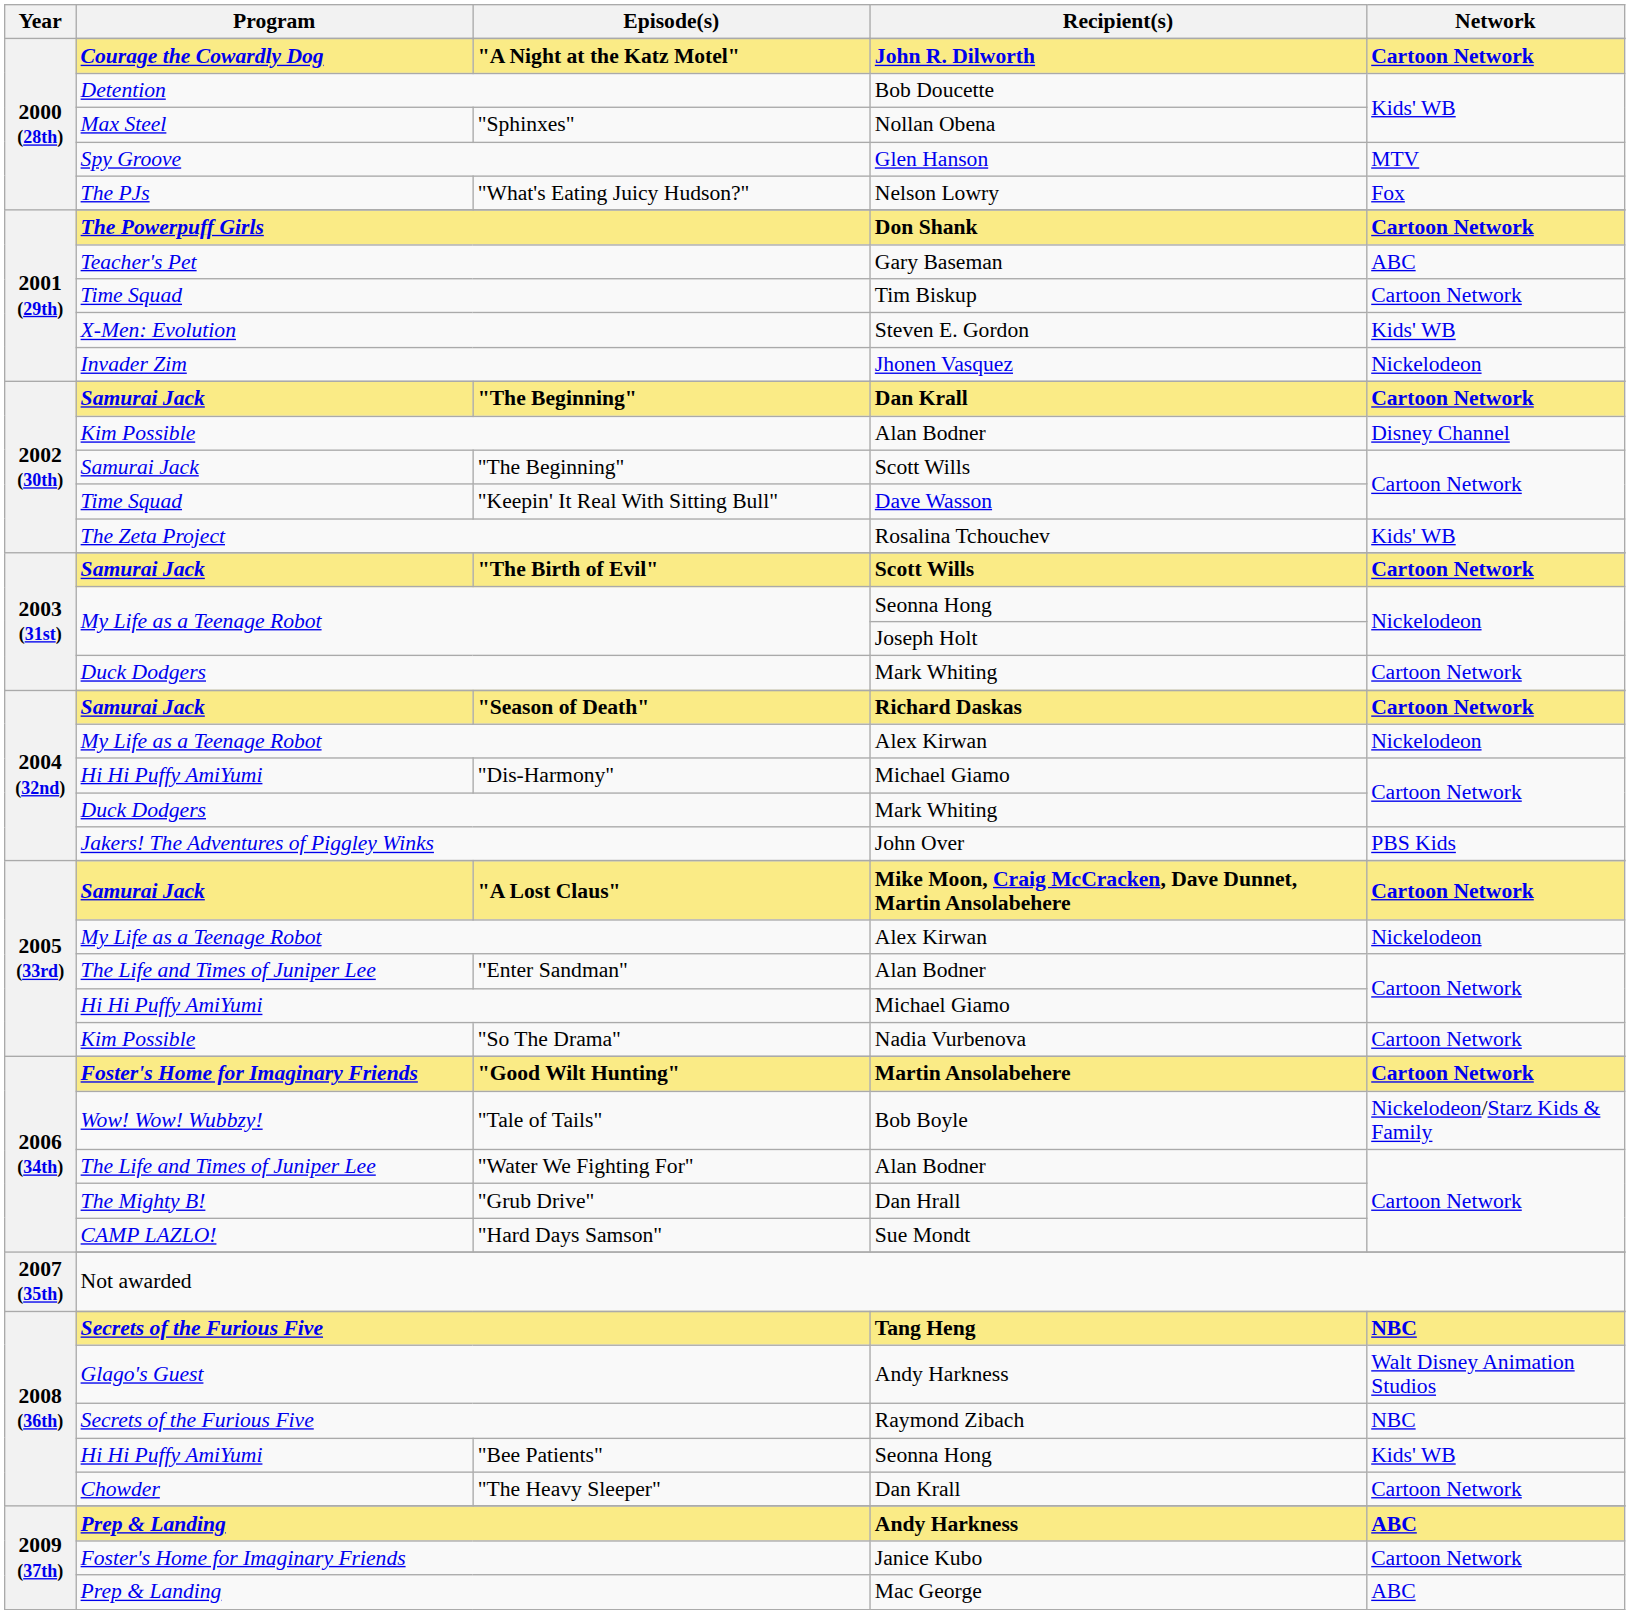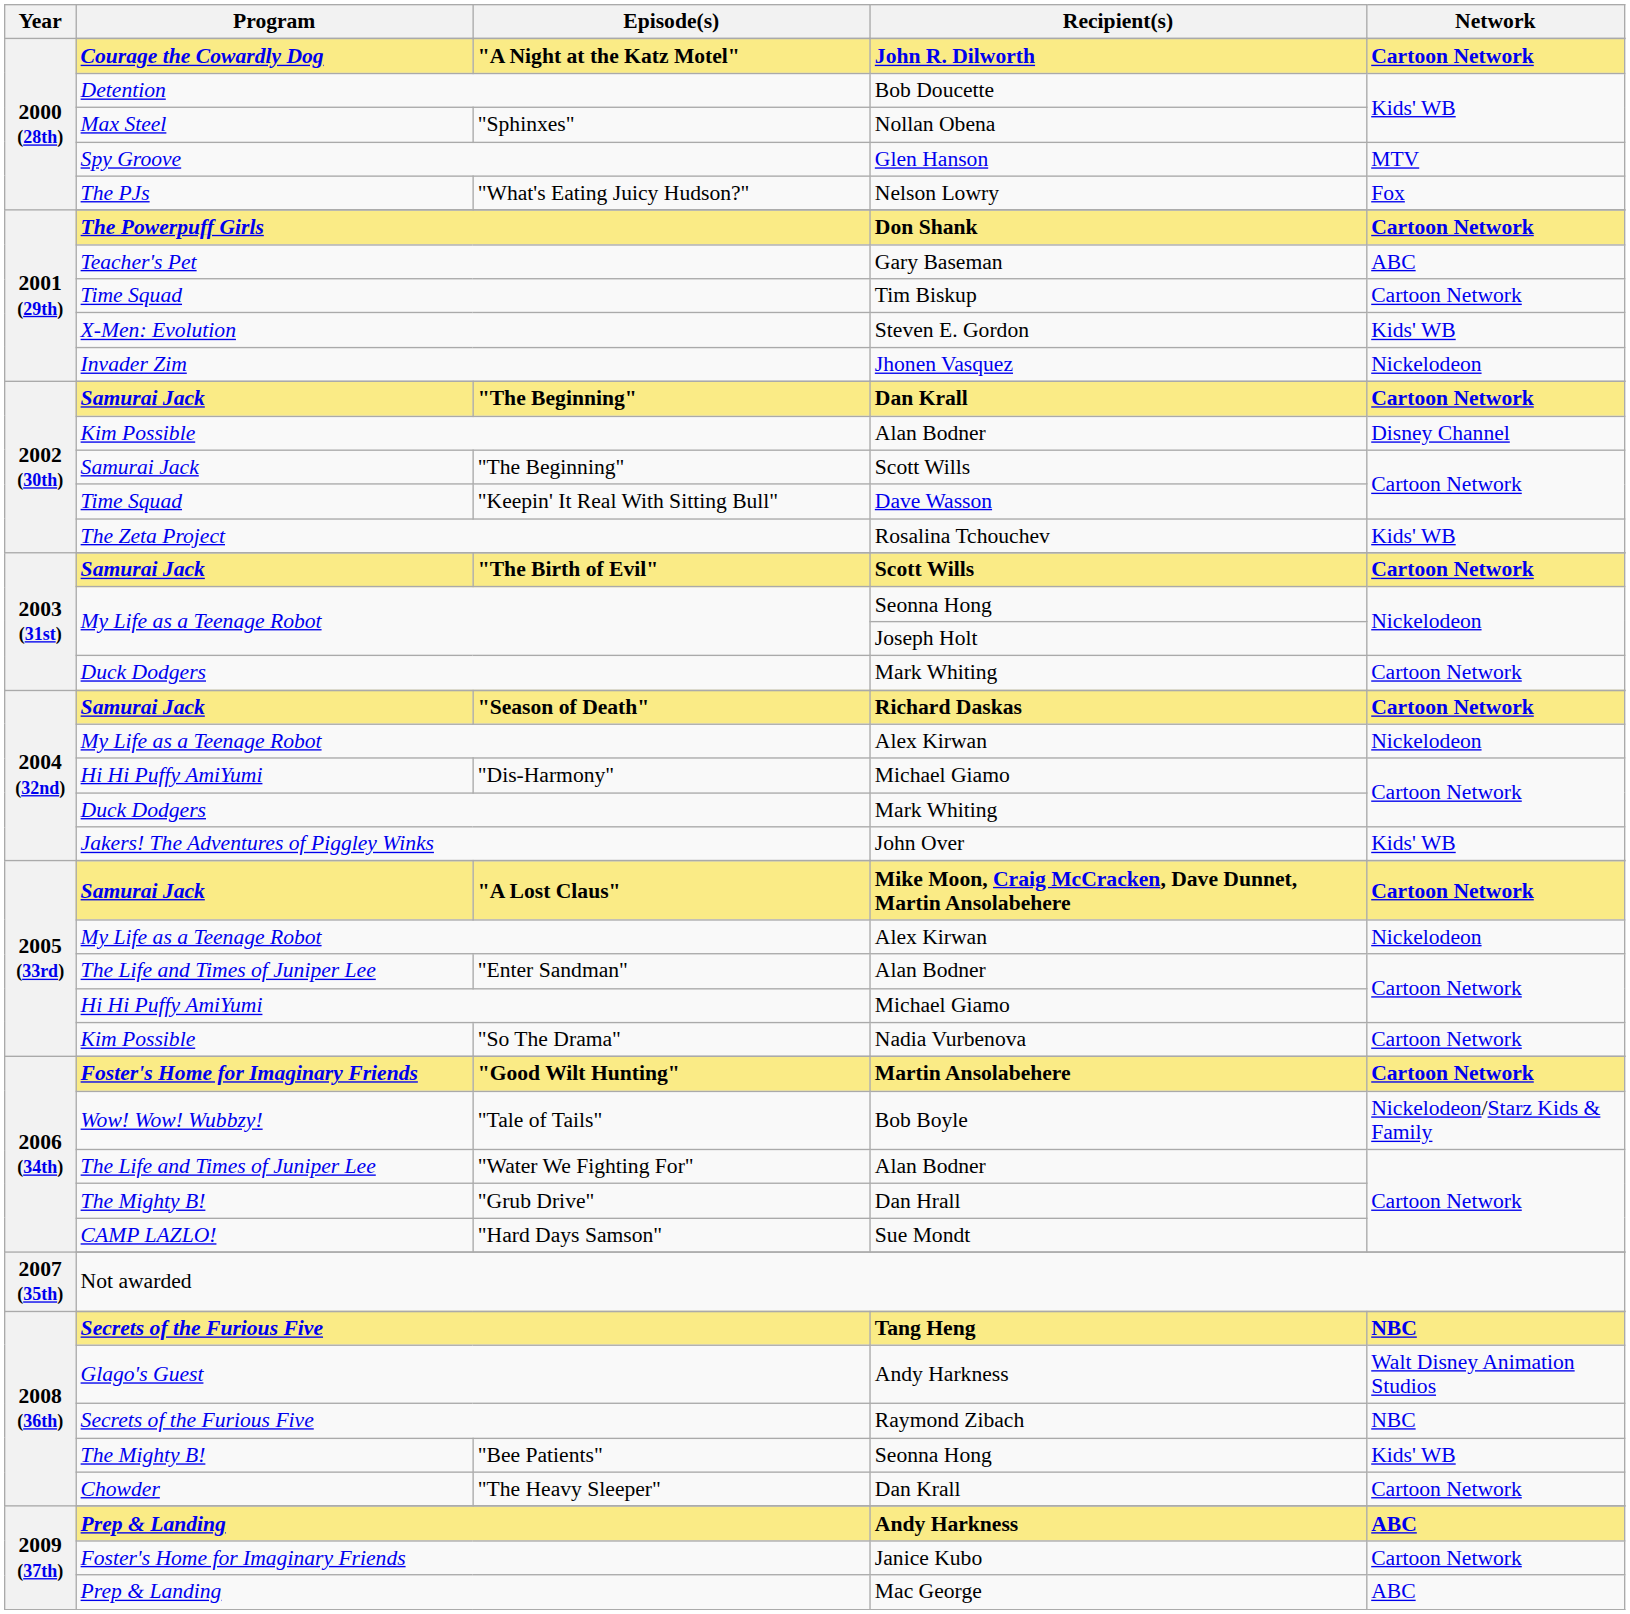Jakers! The Adventures of Piggley Winks | Network: PBS Kids -> Kids' WB
"Bee Patients" | Program: Hi Hi Puffy AmiYumi -> The Mighty B!
